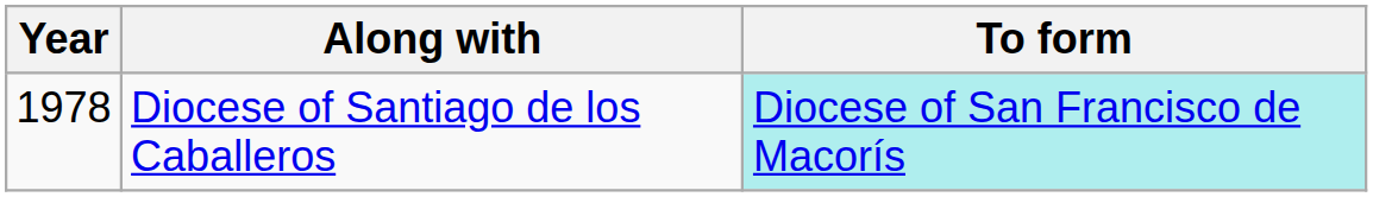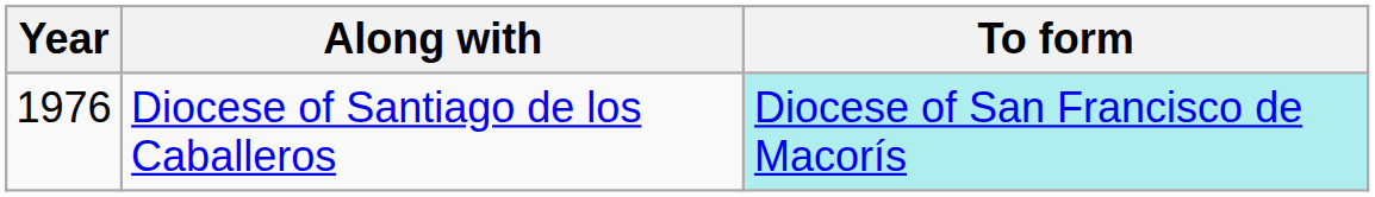Diocese of Santiago de los Caballeros | Year: 1978 -> 1976
